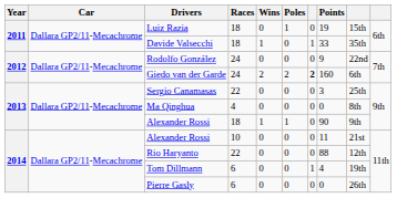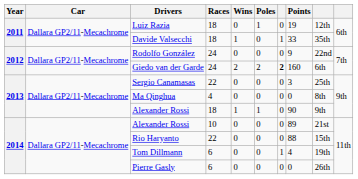Luiz Razia | column 9: 15th -> 12th
Alexander Rossi / 10 | Points: 11 -> 89
Rio Haryanto | column 9: 12th -> 15th
